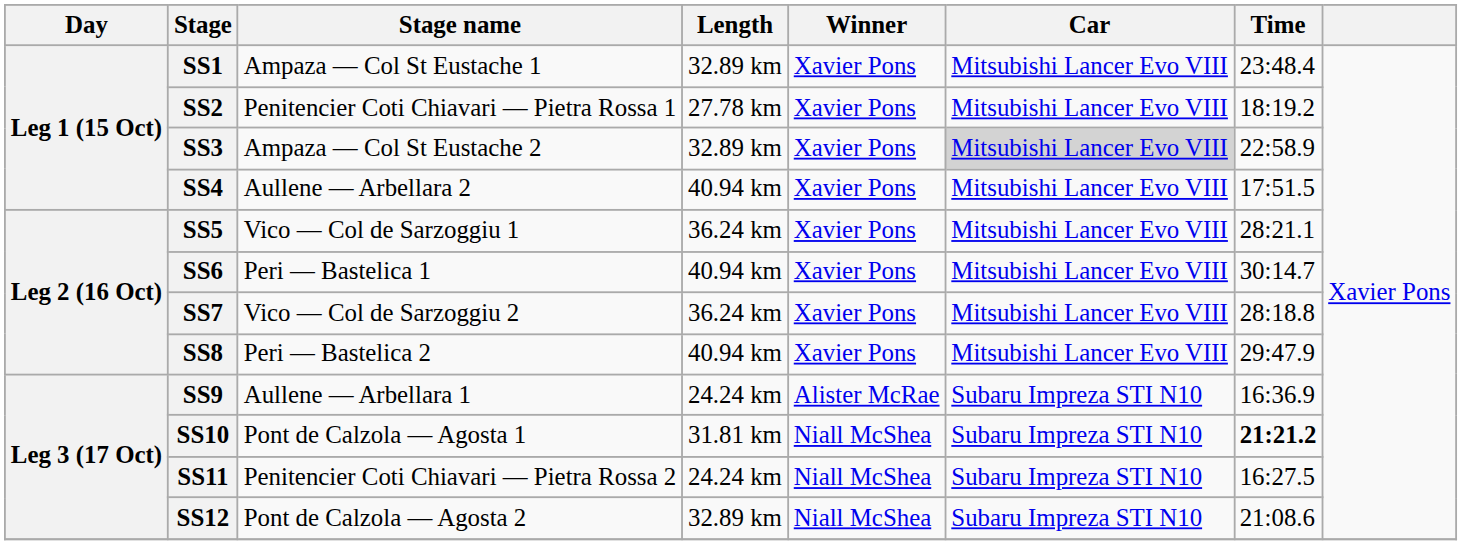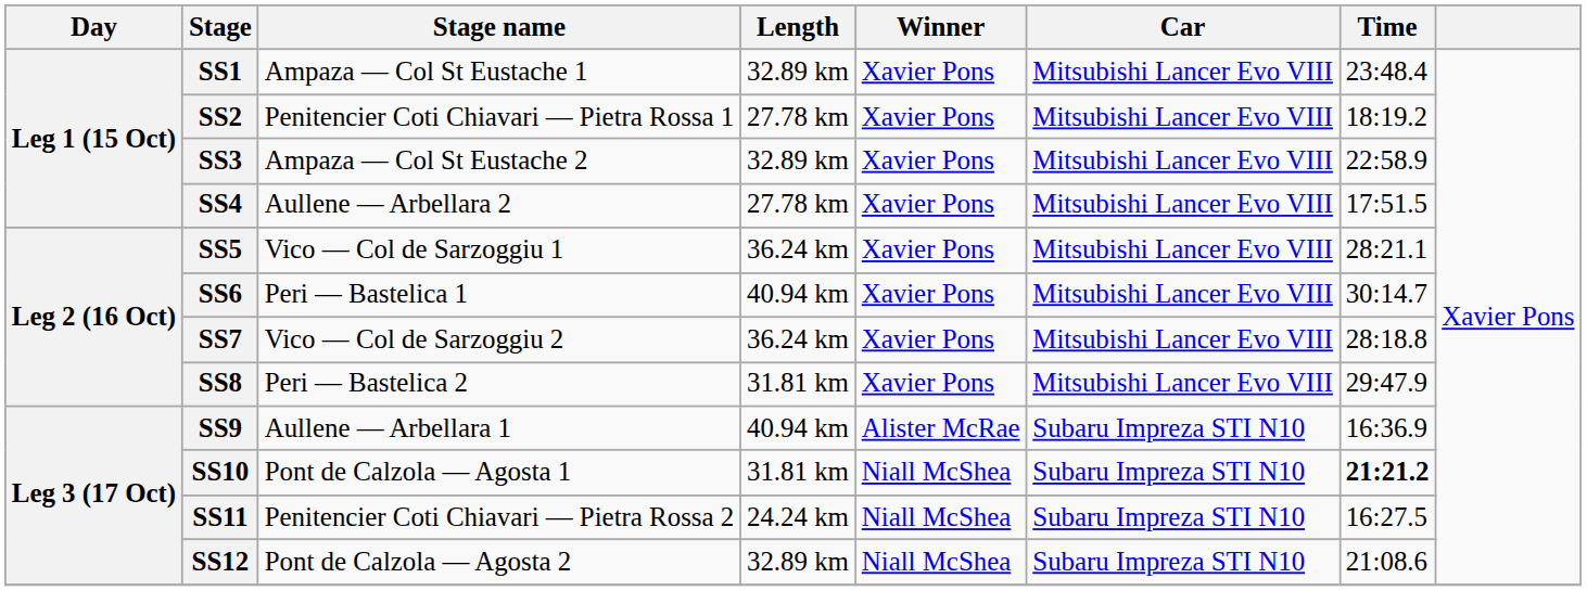SS3 | Car: lightgrey background -> no background
SS4 | Length: 40.94 km -> 27.78 km
SS8 | Length: 40.94 km -> 31.81 km
SS9 | Length: 24.24 km -> 40.94 km
